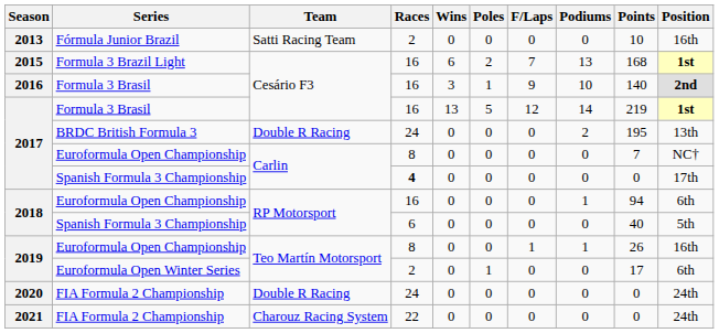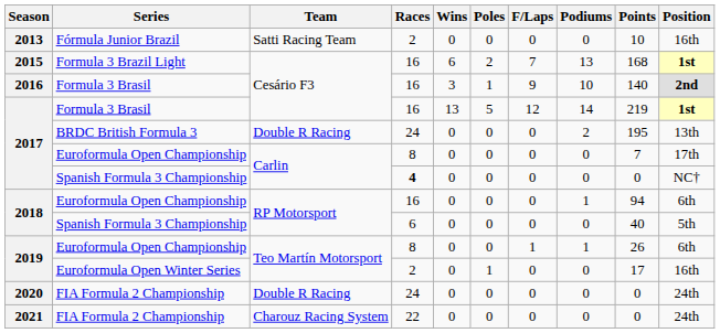2017 / Euroformula Open Championship | Position: NC† -> 17th
2017 / Spanish Formula 3 Championship | Position: 17th -> NC†
2019 / Euroformula Open Championship | Position: 16th -> 6th
2019 / Euroformula Open Winter Series | Position: 6th -> 16th
